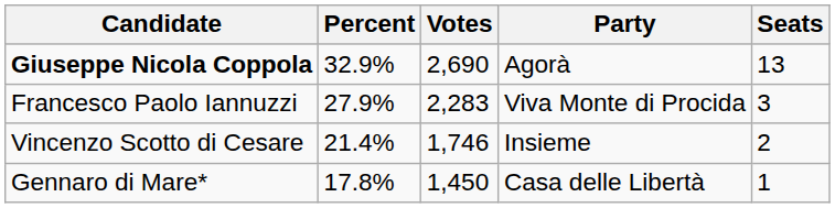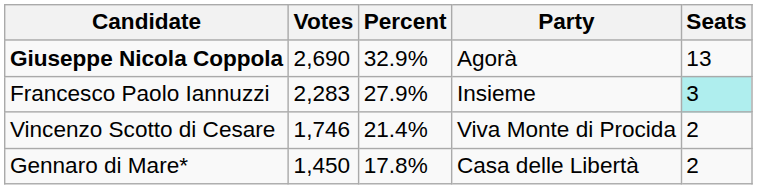columns swapped: Votes <-> Percent
Francesco Paolo Iannuzzi | Party: Viva Monte di Procida -> Insieme
Francesco Paolo Iannuzzi | Seats: no background -> paleturquoise background
Vincenzo Scotto di Cesare | Party: Insieme -> Viva Monte di Procida
Gennaro di Mare* | Seats: 1 -> 2
